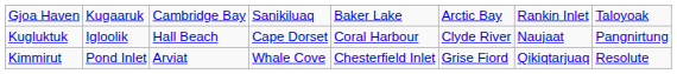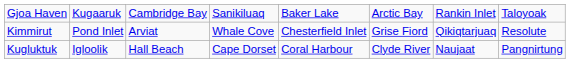rows swapped: Kugluktuk <-> Kimmirut
